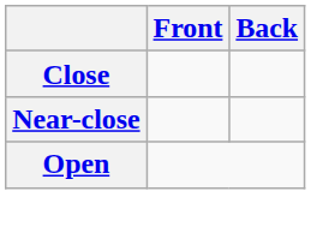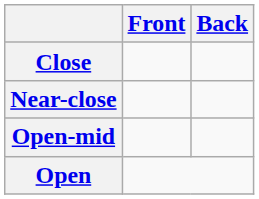+ row: Open-mid
